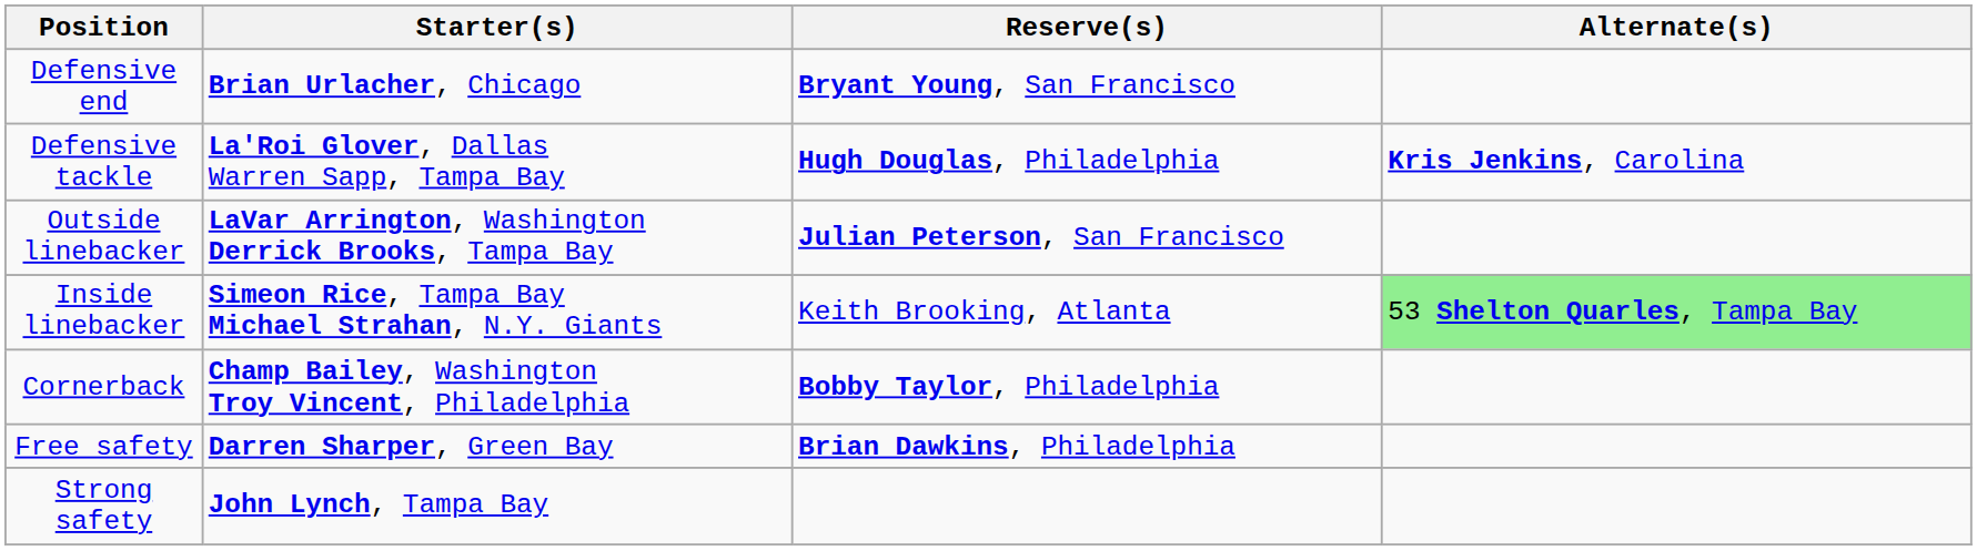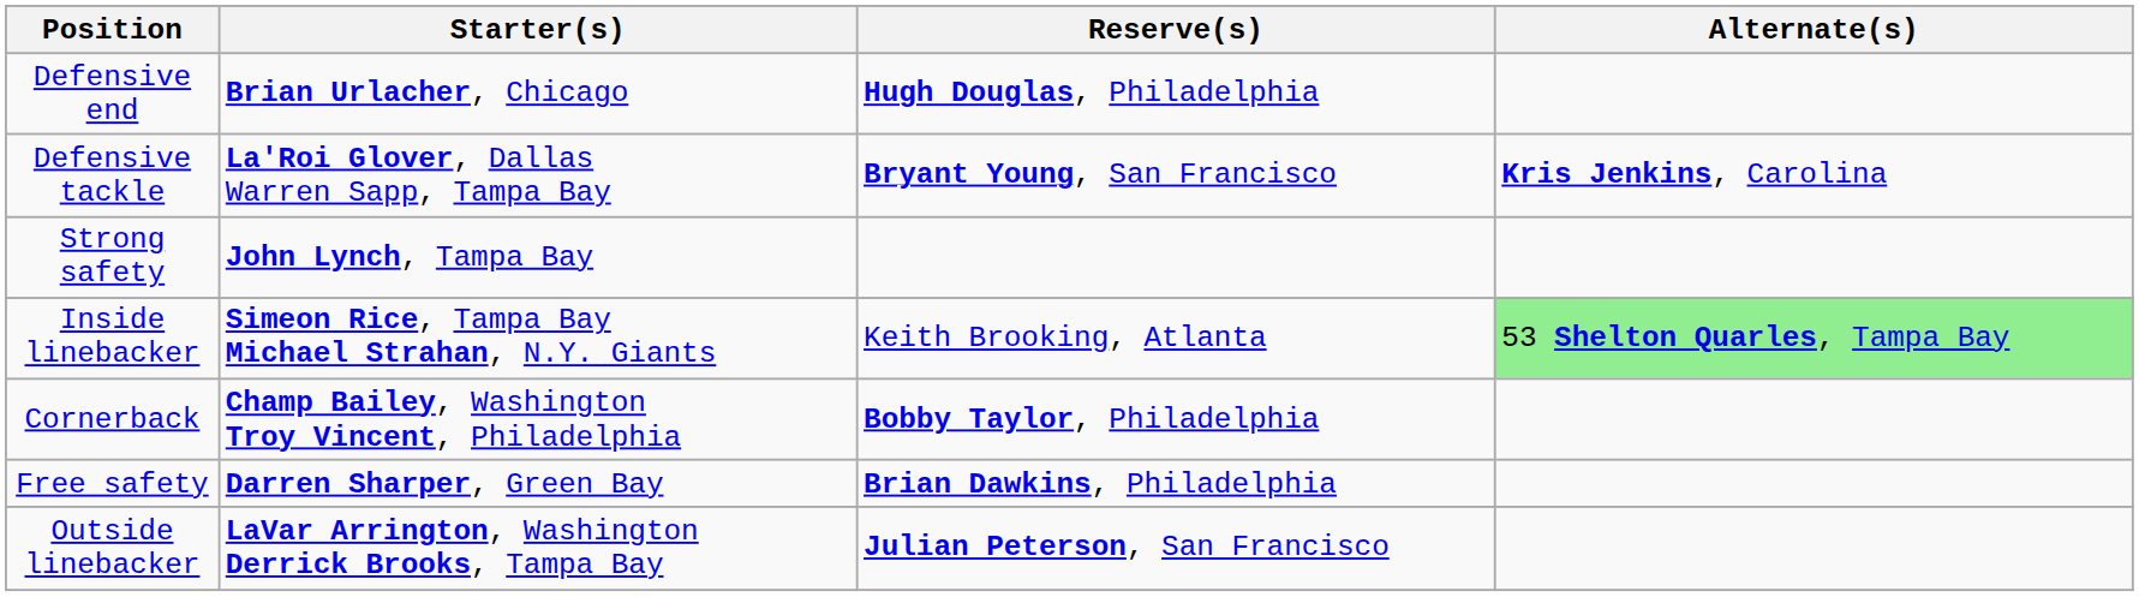Defensive end | Reserve(s): Bryant Young, San Francisco -> Hugh Douglas, Philadelphia
Defensive tackle | Reserve(s): Hugh Douglas, Philadelphia -> Bryant Young, San Francisco
rows swapped: Outside linebacker <-> Strong safety
